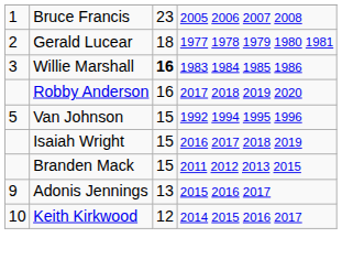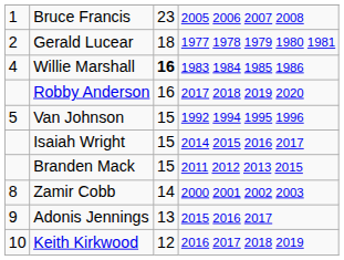Willie Marshall | column 1: 3 -> 4
Isaiah Wright | column 4: 2016 2017 2018 2019 -> 2014 2015 2016 2017
+ row: 8 | Zamir Cobb | 14 | 2000 2001 2002 2003
Keith Kirkwood | column 4: 2014 2015 2016 2017 -> 2016 2017 2018 2019
